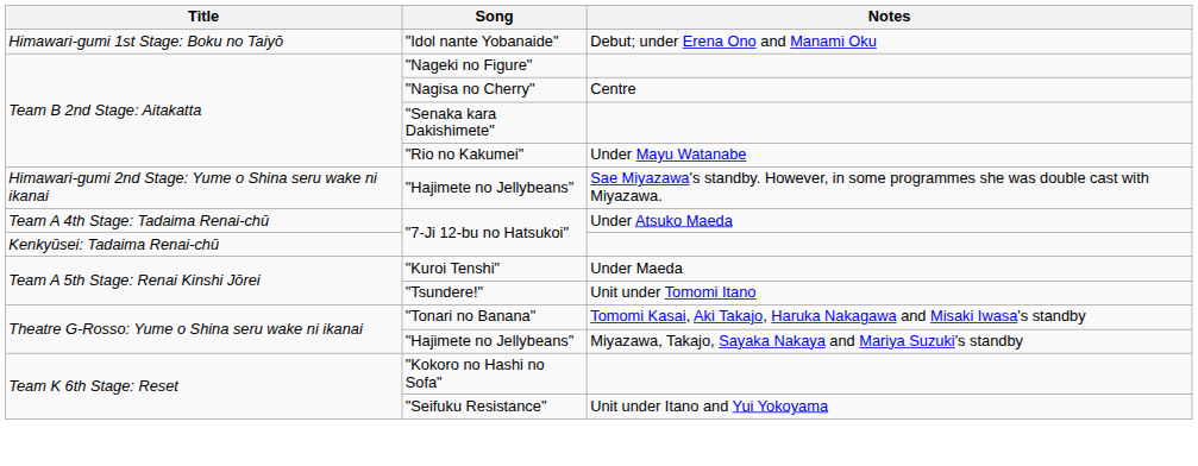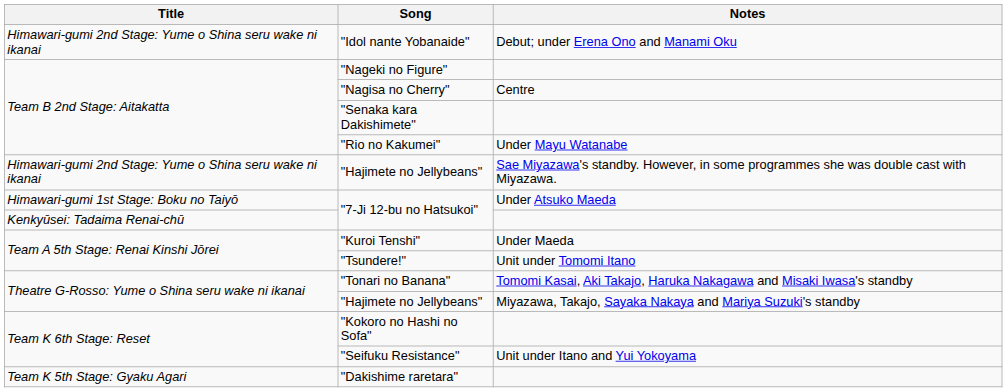"Idol nante Yobanaide" | Title: Himawari-gumi 1st Stage: Boku no Taiyō -> Himawari-gumi 2nd Stage: Yume o Shina seru wake ni ikanai
"7-Ji 12-bu no Hatsukoi" / Under Atsuko Maeda | Title: Team A 4th Stage: Tadaima Renai-chū -> Himawari-gumi 1st Stage: Boku no Taiyō
+ row: Team K 5th Stage: Gyaku Agari | "Dakishime raretara"
